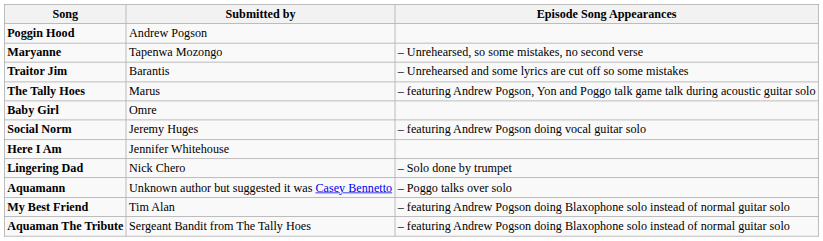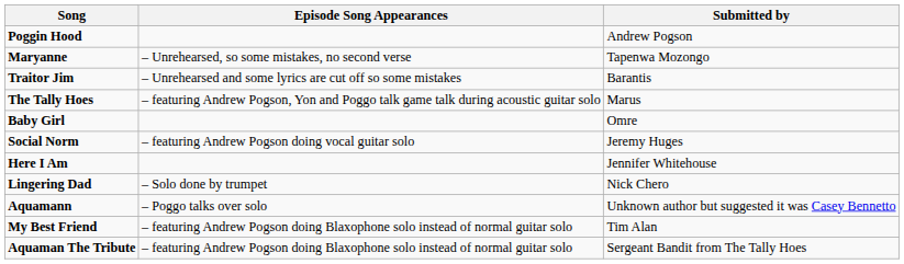columns swapped: Submitted by <-> Episode Song Appearances
